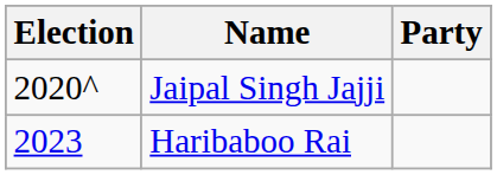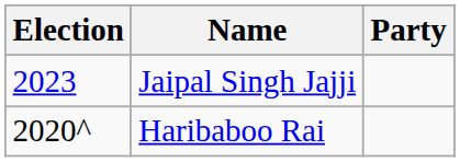Jaipal Singh Jajji | Election: 2020^ -> 2023
Haribaboo Rai | Election: 2023 -> 2020^
